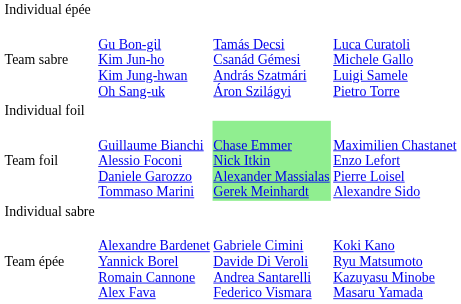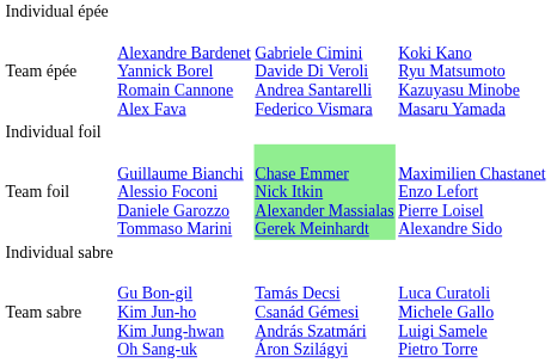rows swapped: Team épée <-> Team sabre
